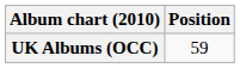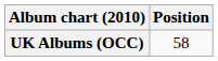UK Albums (OCC) | Position: 59 -> 58
